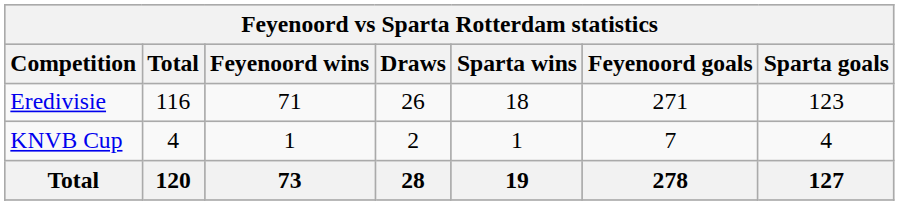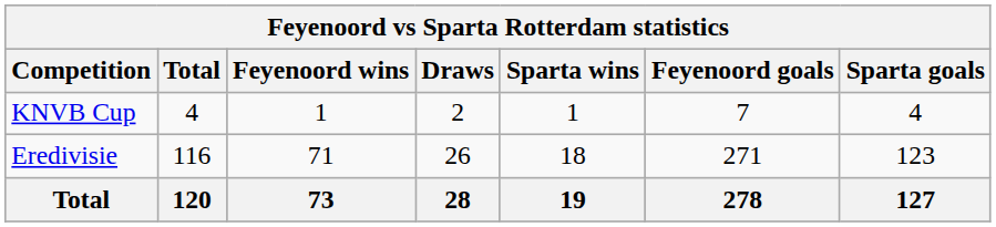rows swapped: Eredivisie <-> KNVB Cup
